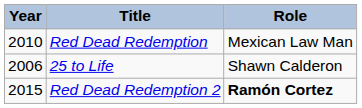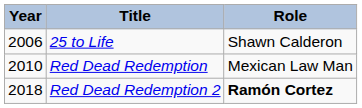rows swapped: 25 to Life <-> Red Dead Redemption
Red Dead Redemption 2 | Year: 2015 -> 2018
